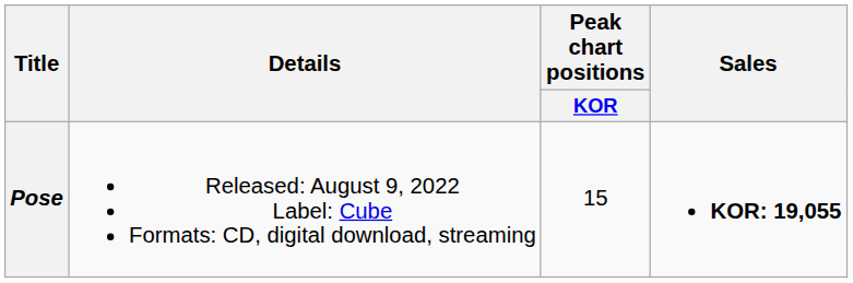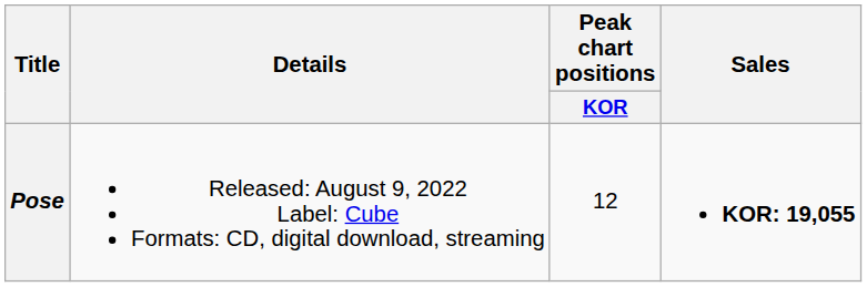Pose | Peak chart positions / KOR: 15 -> 12
